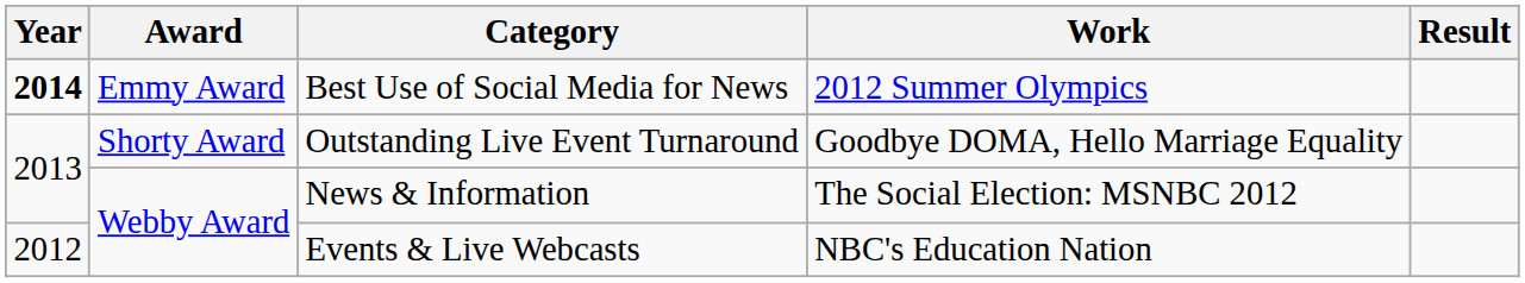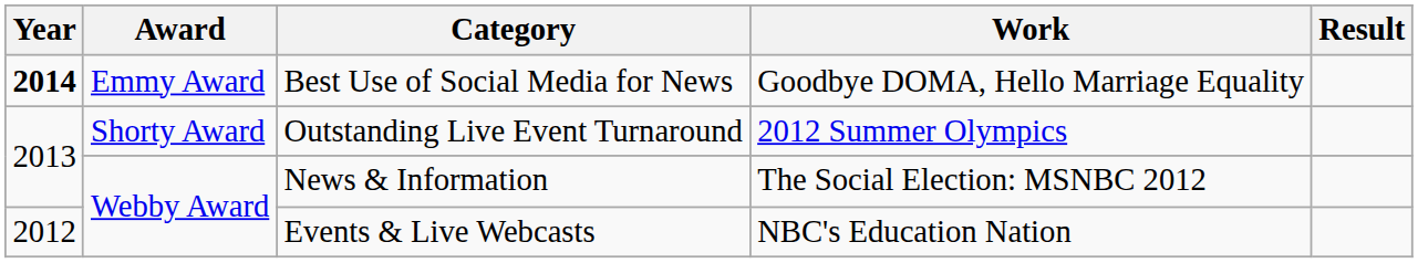Best Use of Social Media for News | Work: 2012 Summer Olympics -> Goodbye DOMA, Hello Marriage Equality
Outstanding Live Event Turnaround | Work: Goodbye DOMA, Hello Marriage Equality -> 2012 Summer Olympics
